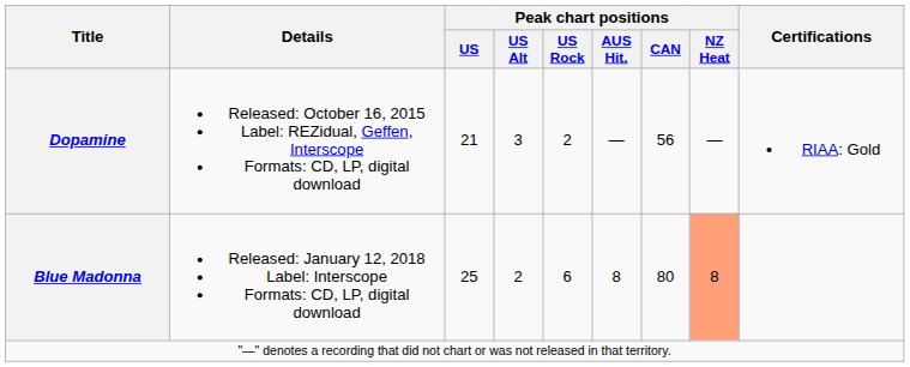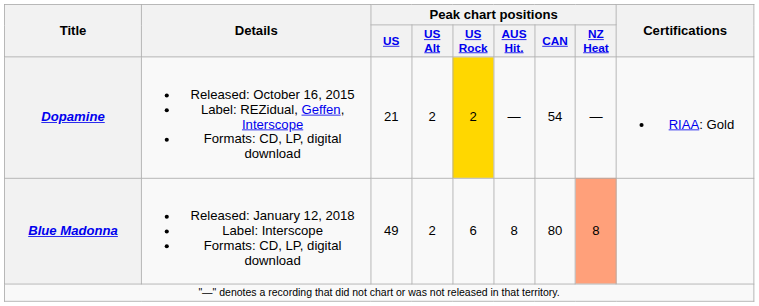Dopamine | Peak chart positions / US Alt: 3 -> 2
Dopamine | Peak chart positions / US Rock: no background -> gold background
Dopamine | Peak chart positions / CAN: 56 -> 54
Blue Madonna | Peak chart positions / US: 25 -> 49
